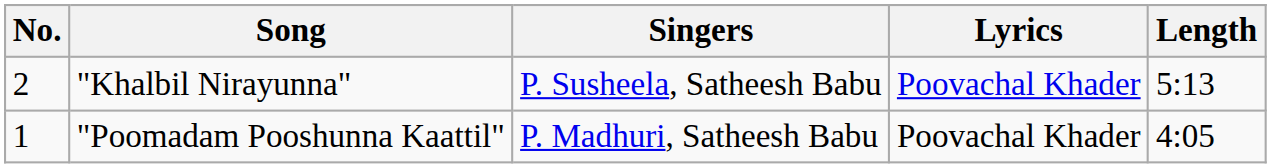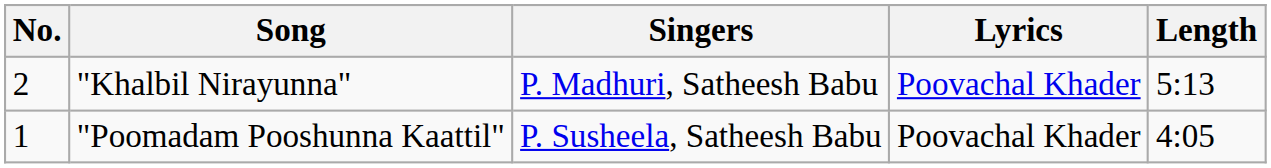"Khalbil Nirayunna" | Singers: P. Susheela, Satheesh Babu -> P. Madhuri, Satheesh Babu
"Poomadam Pooshunna Kaattil" | Singers: P. Madhuri, Satheesh Babu -> P. Susheela, Satheesh Babu
